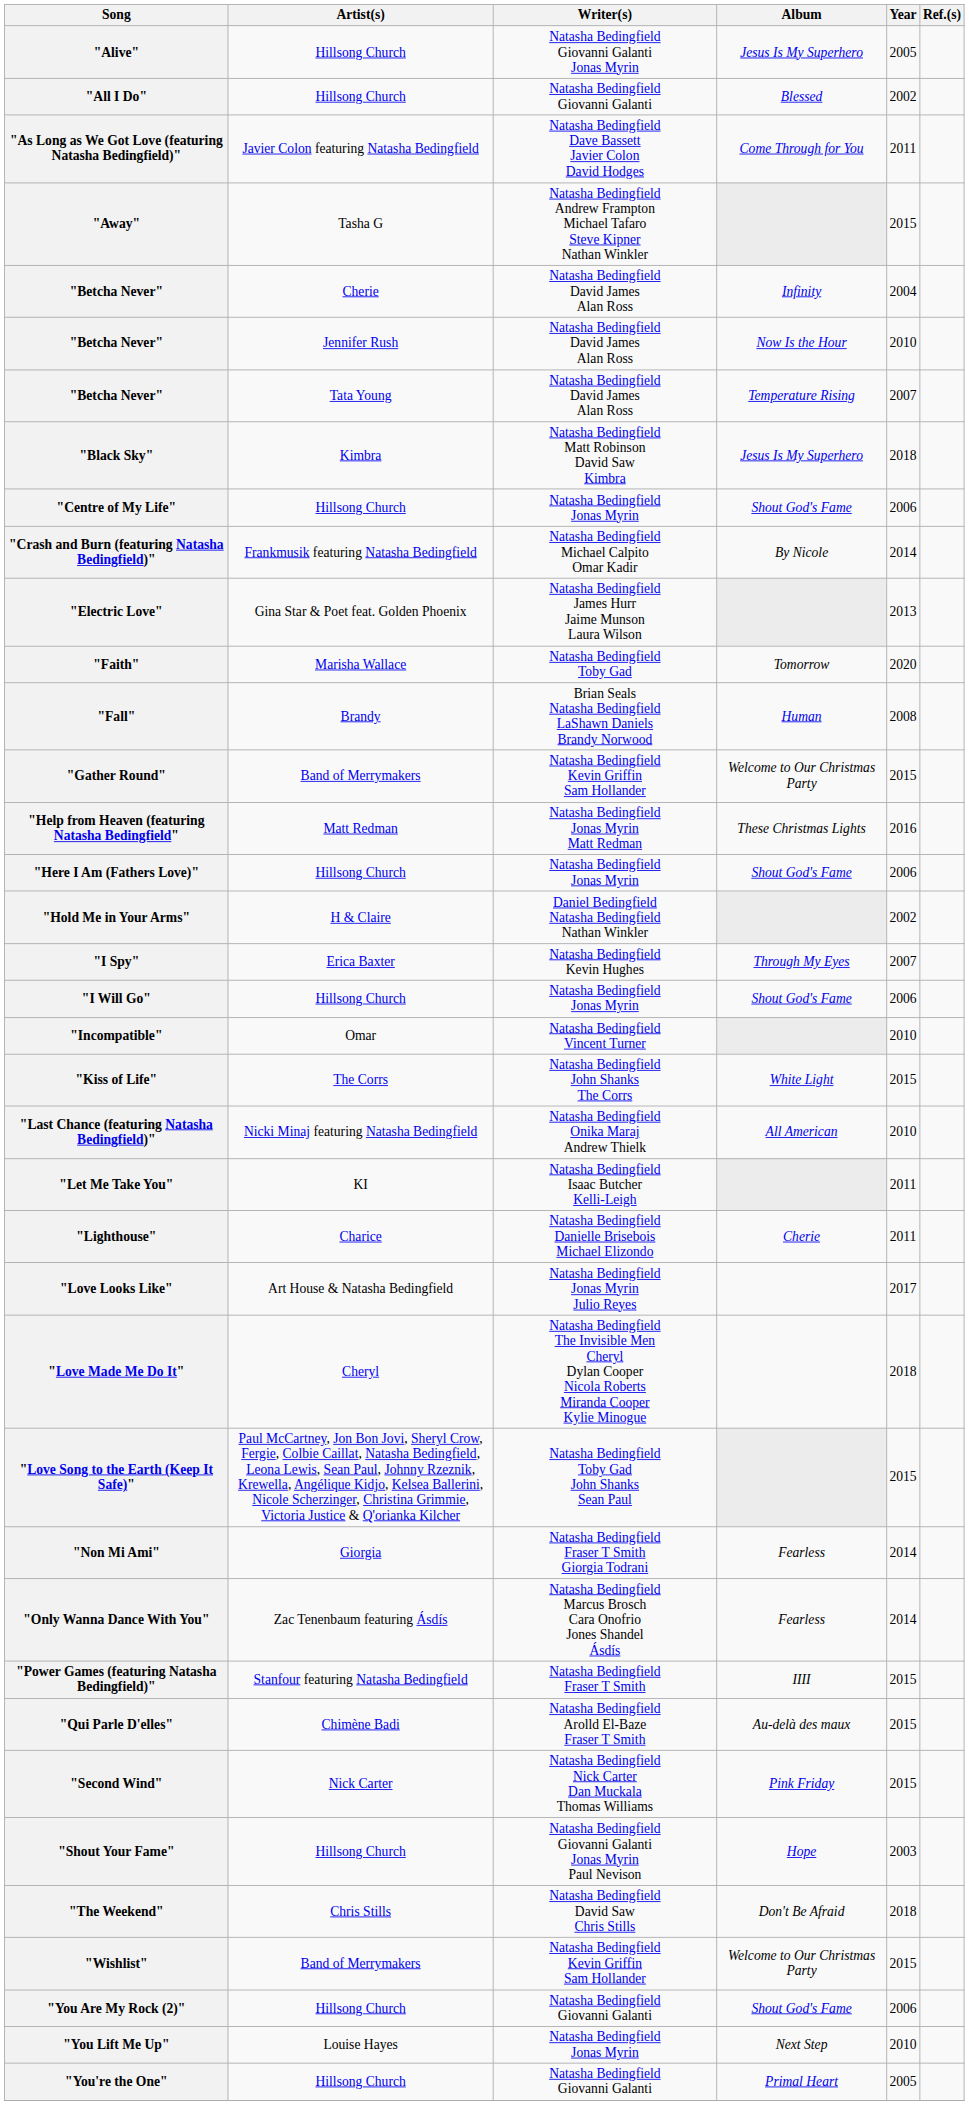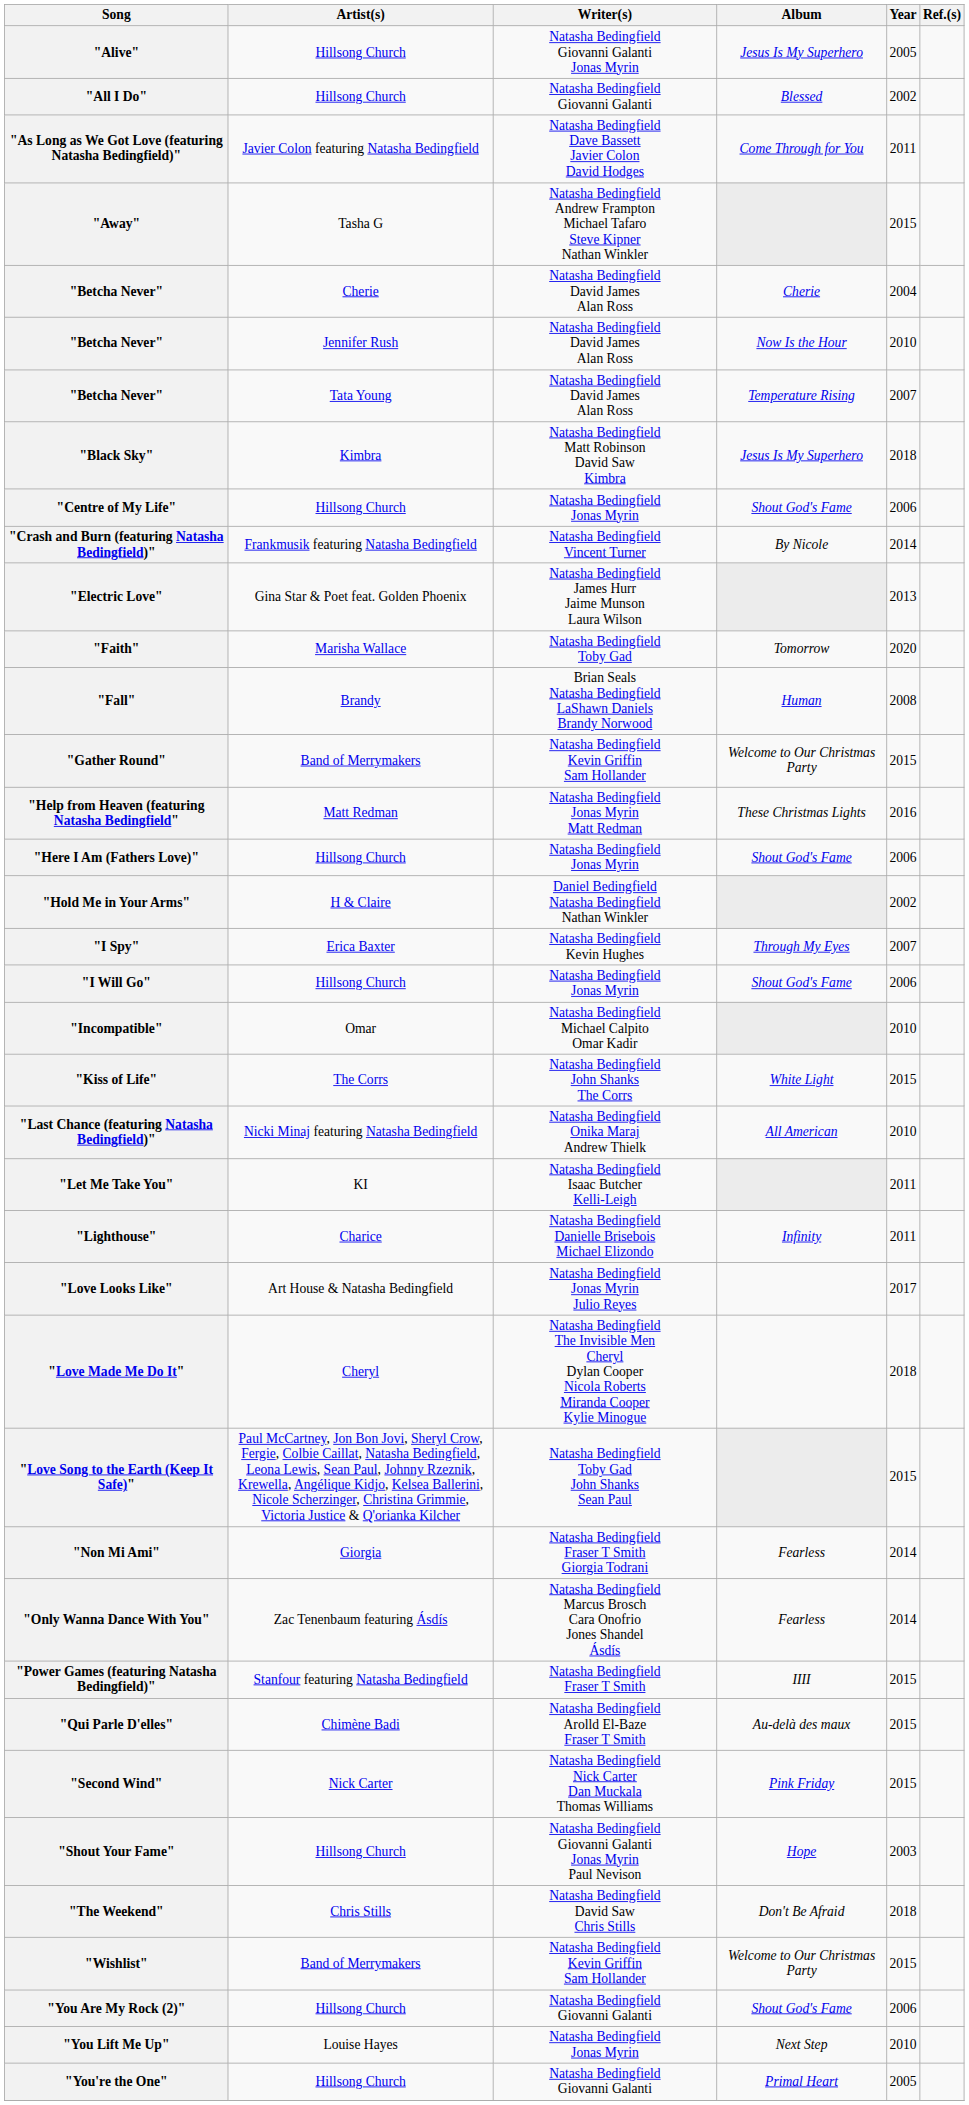"Betcha Never" / Cherie | Album: Infinity -> Cherie
"Crash and Burn (featuring Natasha Bedingfield)" | Writer(s): Natasha Bedingfield Michael Calpito Omar Kadir -> Natasha Bedingfield Vincent Turner
"Incompatible" | Writer(s): Natasha Bedingfield Vincent Turner -> Natasha Bedingfield Michael Calpito Omar Kadir
"Lighthouse" | Album: Cherie -> Infinity
